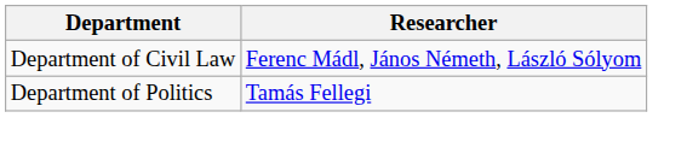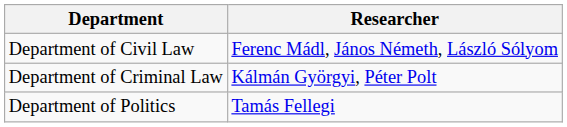+ row: Department of Criminal Law | Kálmán Györgyi, Péter Polt
